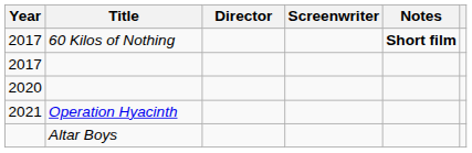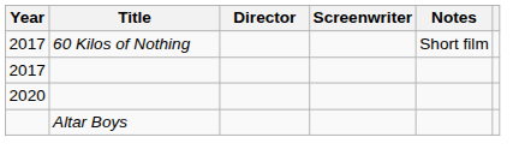2017 / 60 Kilos of Nothing | Notes: bold -> normal
- row: 2021 | Operation Hyacinth
